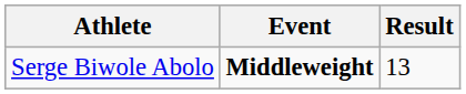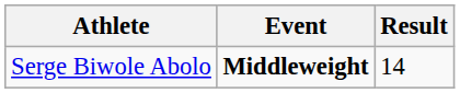Serge Biwole Abolo | Result: 13 -> 14
